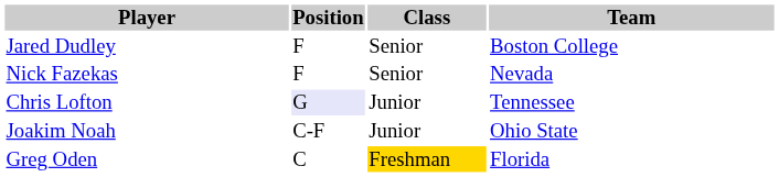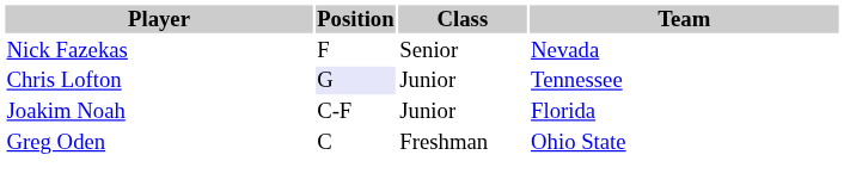- row: Jared Dudley | F | Senior | Boston College
Joakim Noah | Team: Ohio State -> Florida
Greg Oden | Class: gold background -> no background
Greg Oden | Team: Florida -> Ohio State
